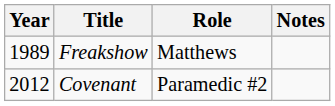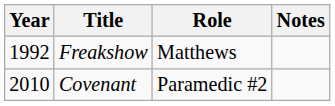Freakshow | Year: 1989 -> 1992
Covenant | Year: 2012 -> 2010
